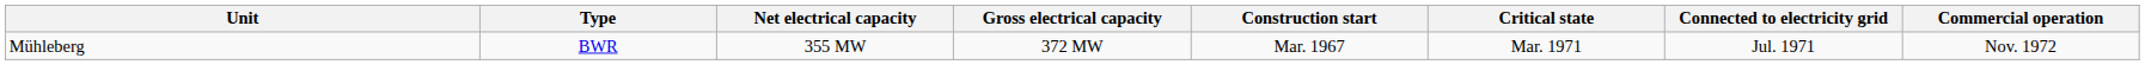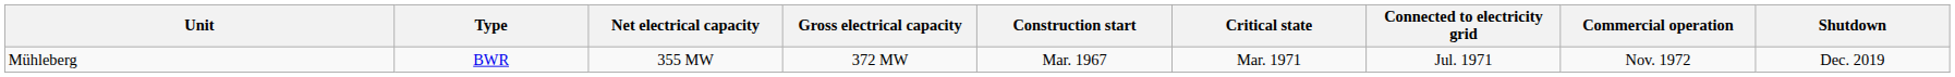+ column: Shutdown | Dec. 2019
